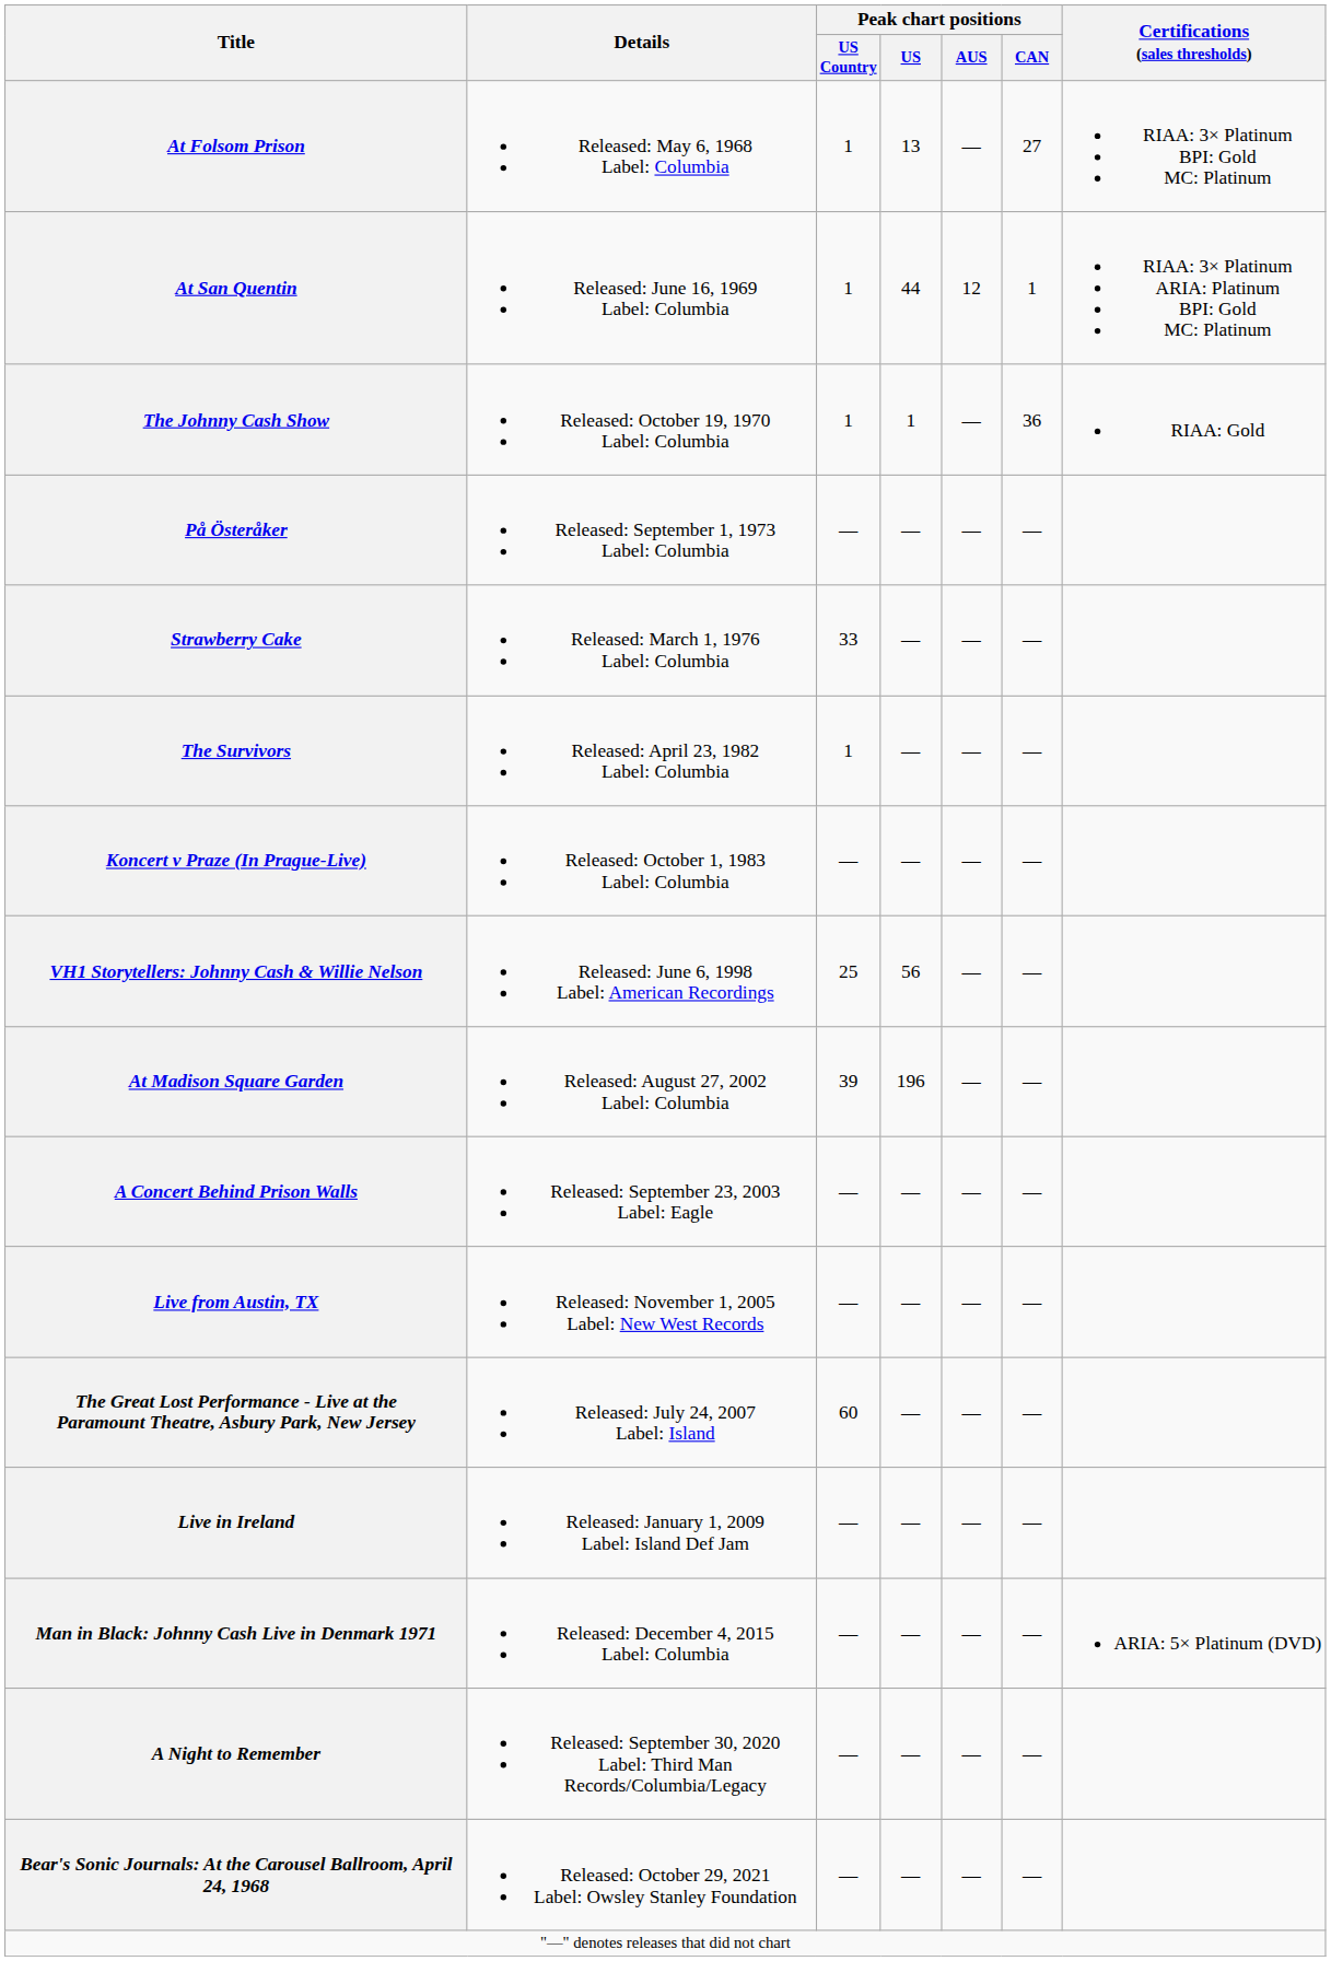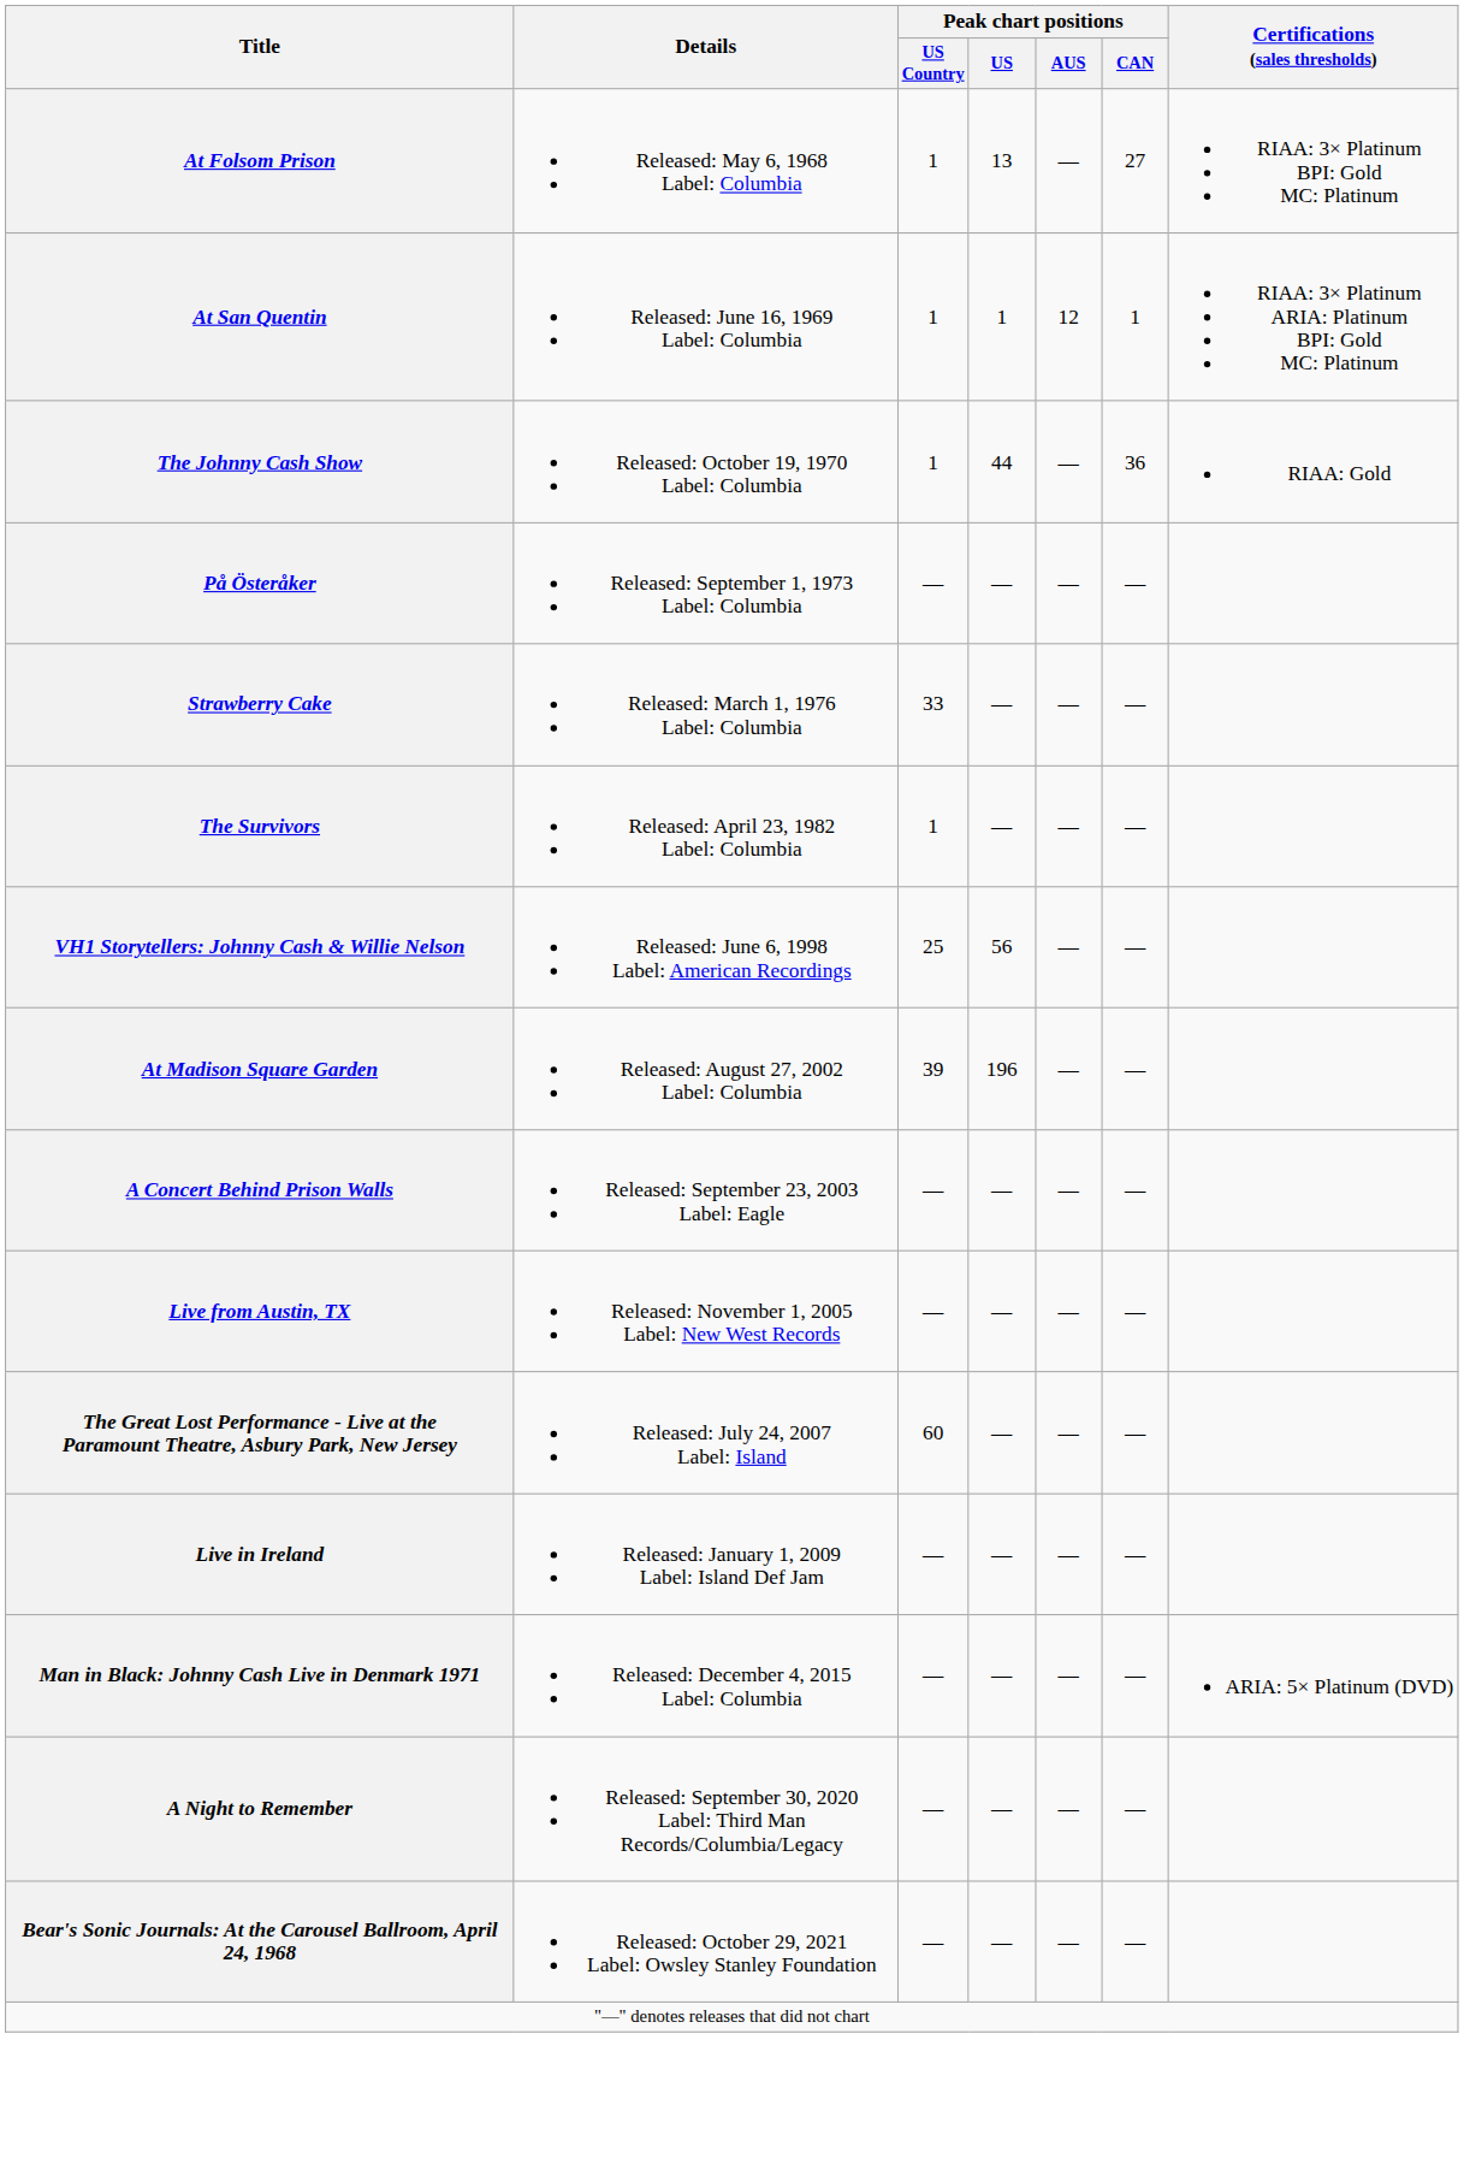At San Quentin | Peak chart positions / US: 44 -> 1
The Johnny Cash Show | Peak chart positions / US: 1 -> 44
- row: Koncert v Praze (In Prague-Live) | Released: October 1, 1983 Label: Columbia | — | — | — | —
